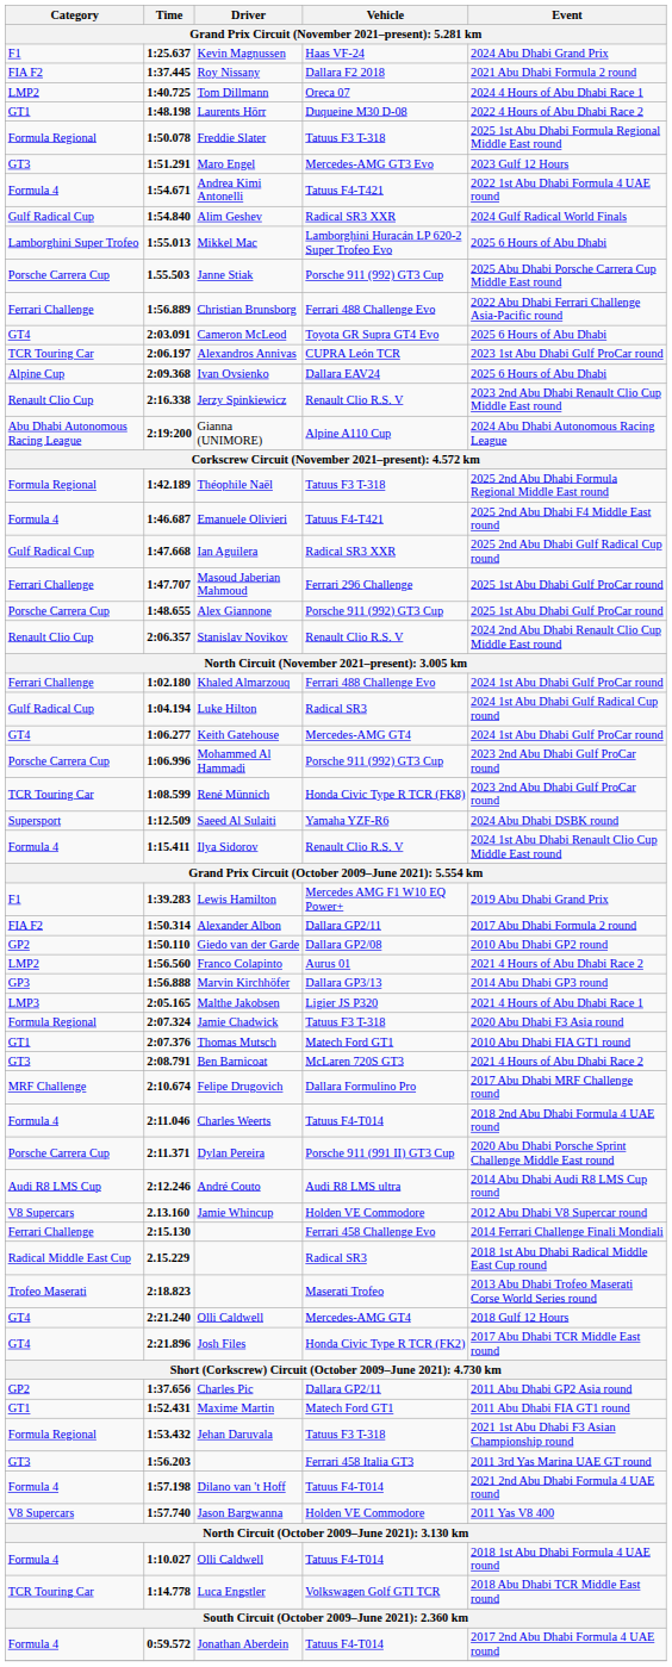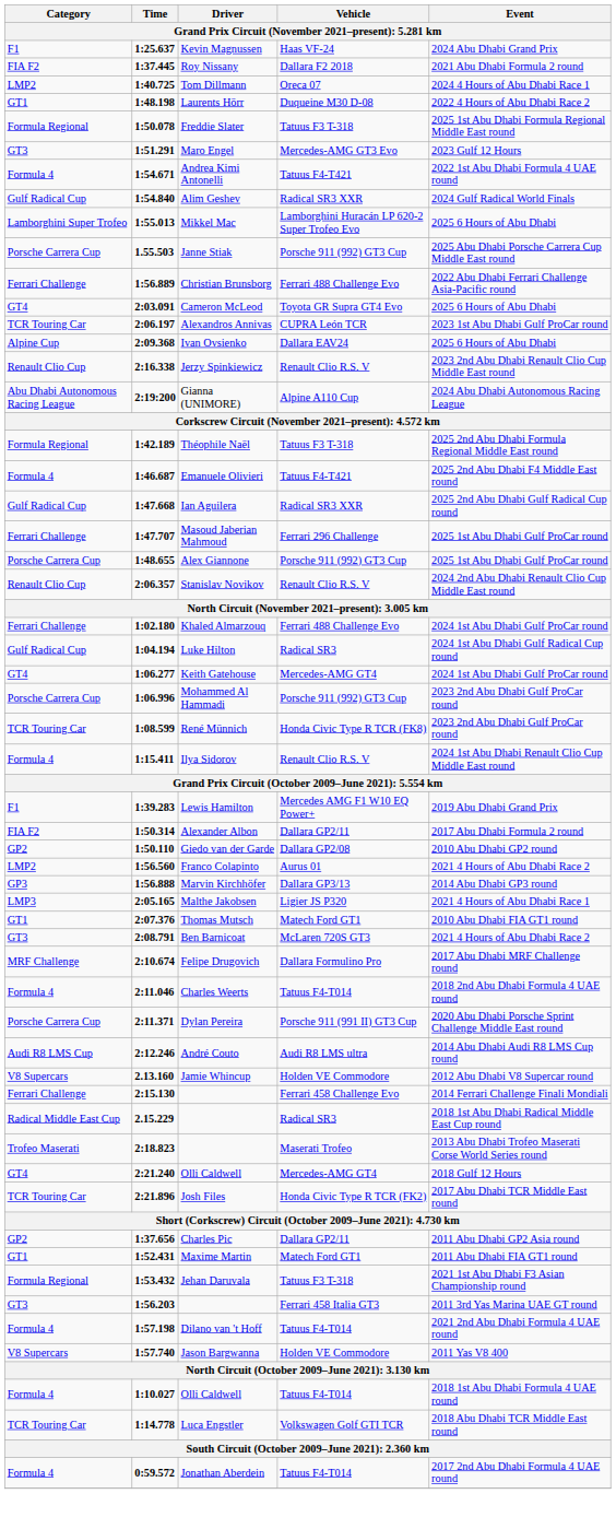- row: Supersport | 1:12.509 | Saeed Al Sulaiti | Yamaha YZF-R6 | 2024 Abu Dhabi DSBK round
- row: Formula Regional | 2:07.324 | Jamie Chadwick | Tatuus F3 T-318 | 2020 Abu Dhabi F3 Asia round
Josh Files | Category: GT4 -> TCR Touring Car
